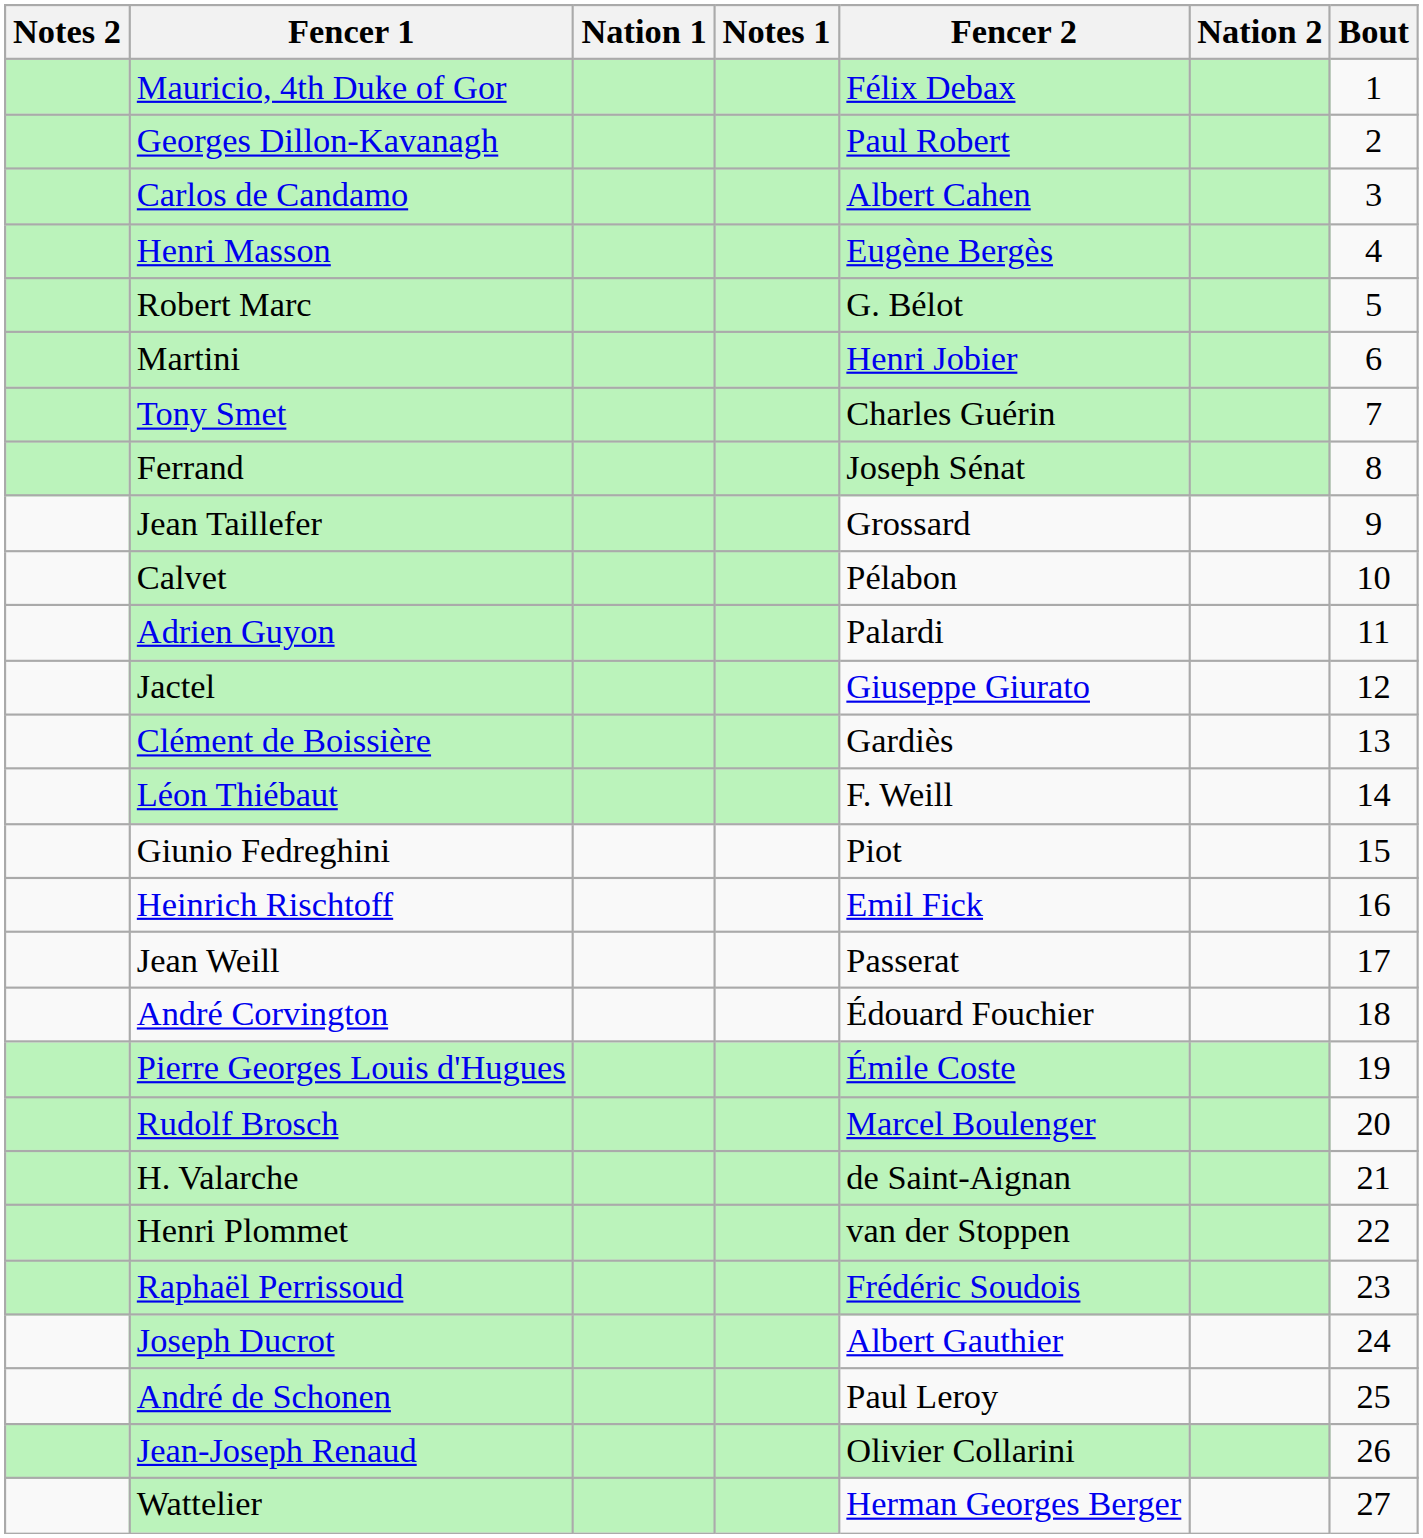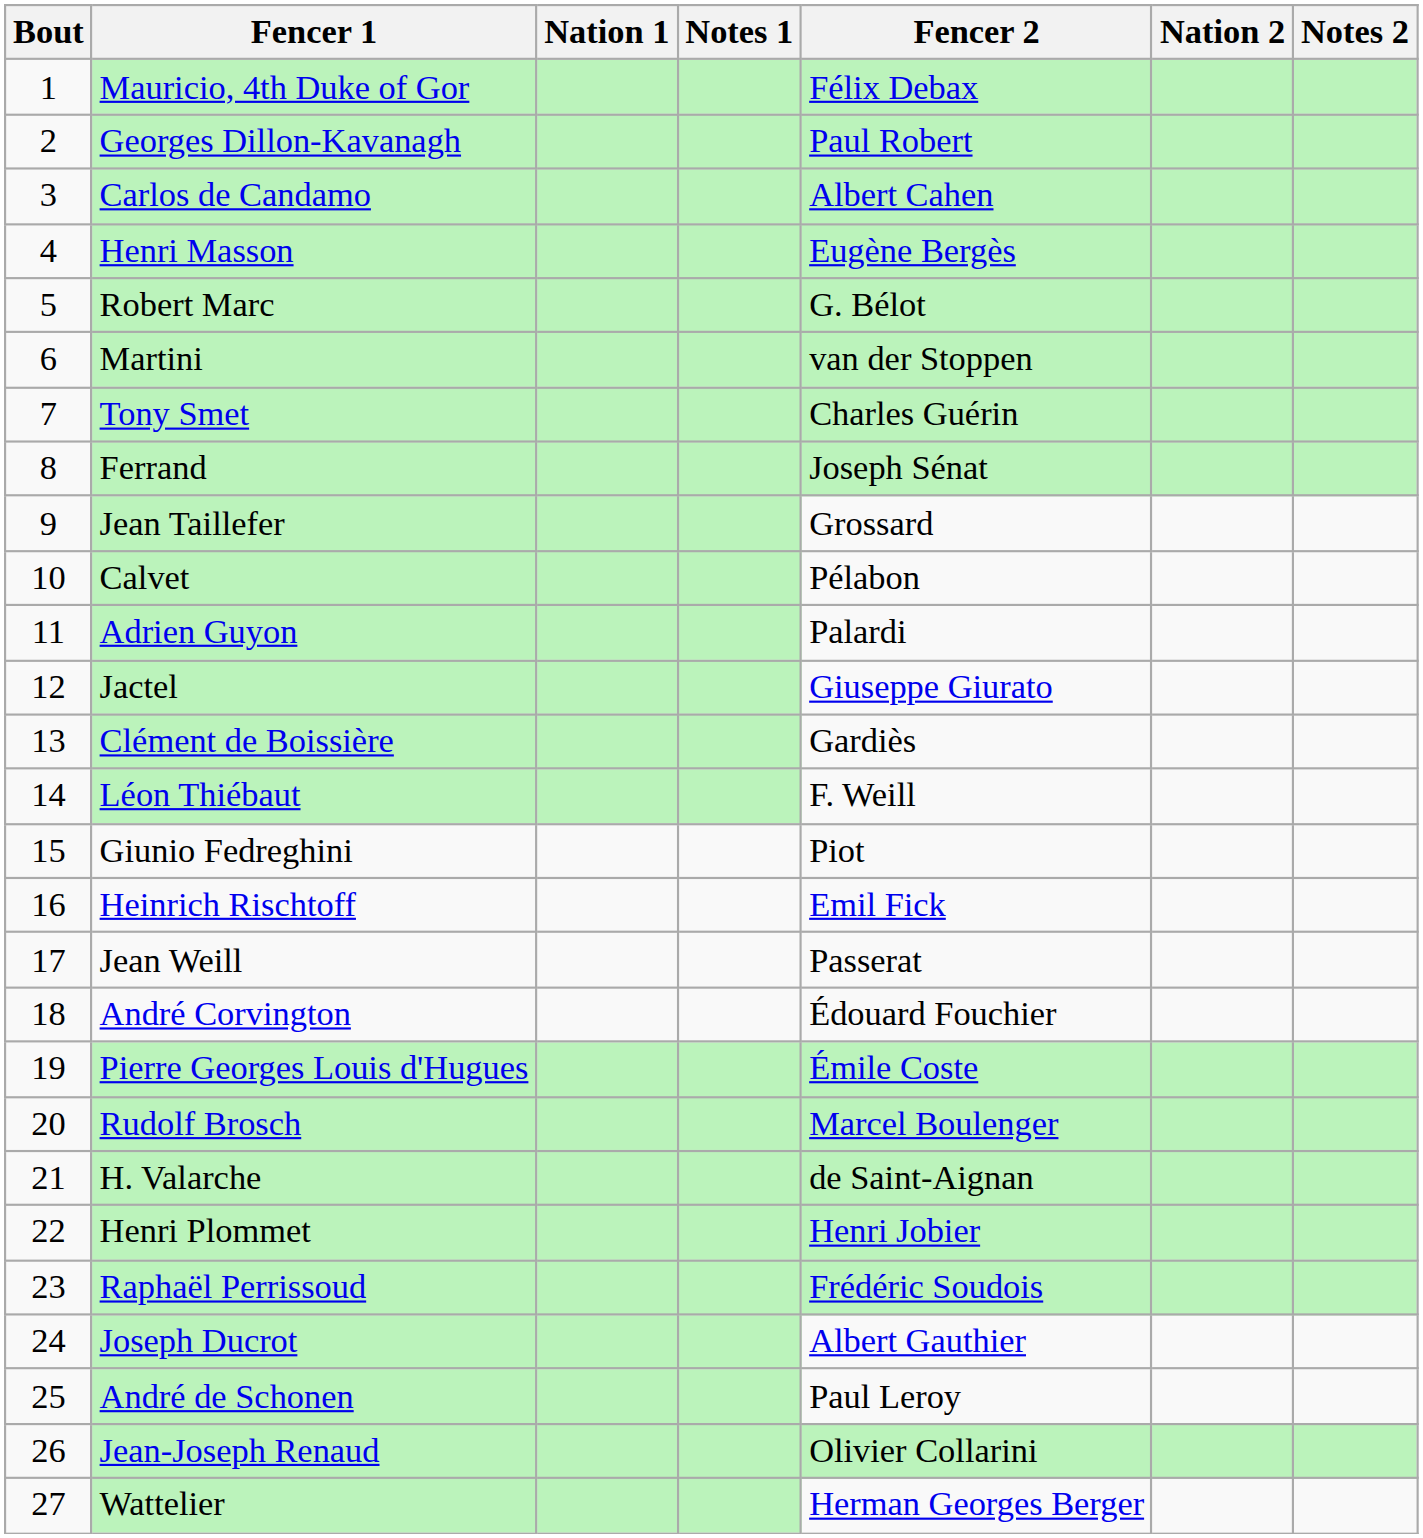columns swapped: Bout <-> Notes 2
Martini | Fencer 2: Henri Jobier -> van der Stoppen
Henri Plommet | Fencer 2: van der Stoppen -> Henri Jobier
